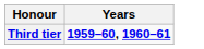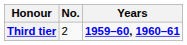+ column: No. | 2
